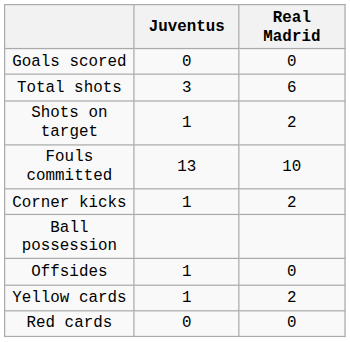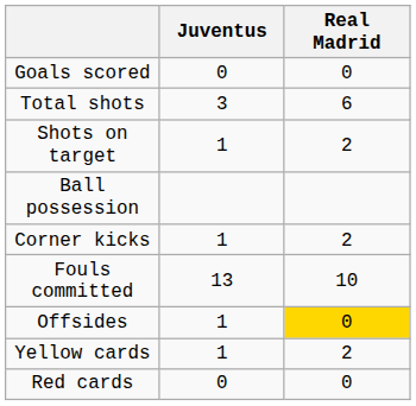rows swapped: Ball possession <-> Fouls committed
Offsides | Real Madrid: no background -> gold background
